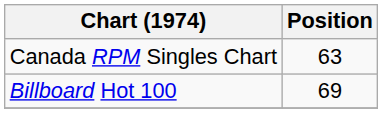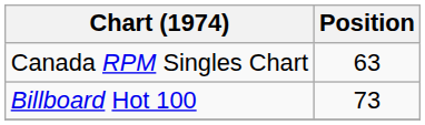Billboard Hot 100 | Position: 69 -> 73
